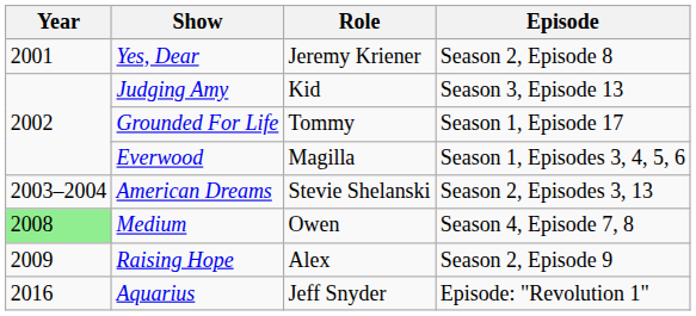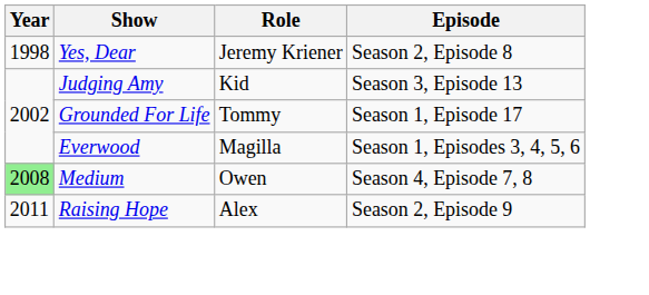Yes, Dear | Year: 2001 -> 1998
- row: 2003–2004 | American Dreams | Stevie Shelanski | Season 2, Episodes 3, 13
Raising Hope | Year: 2009 -> 2011
- row: 2016 | Aquarius | Jeff Snyder | Episode: "Revolution 1"
